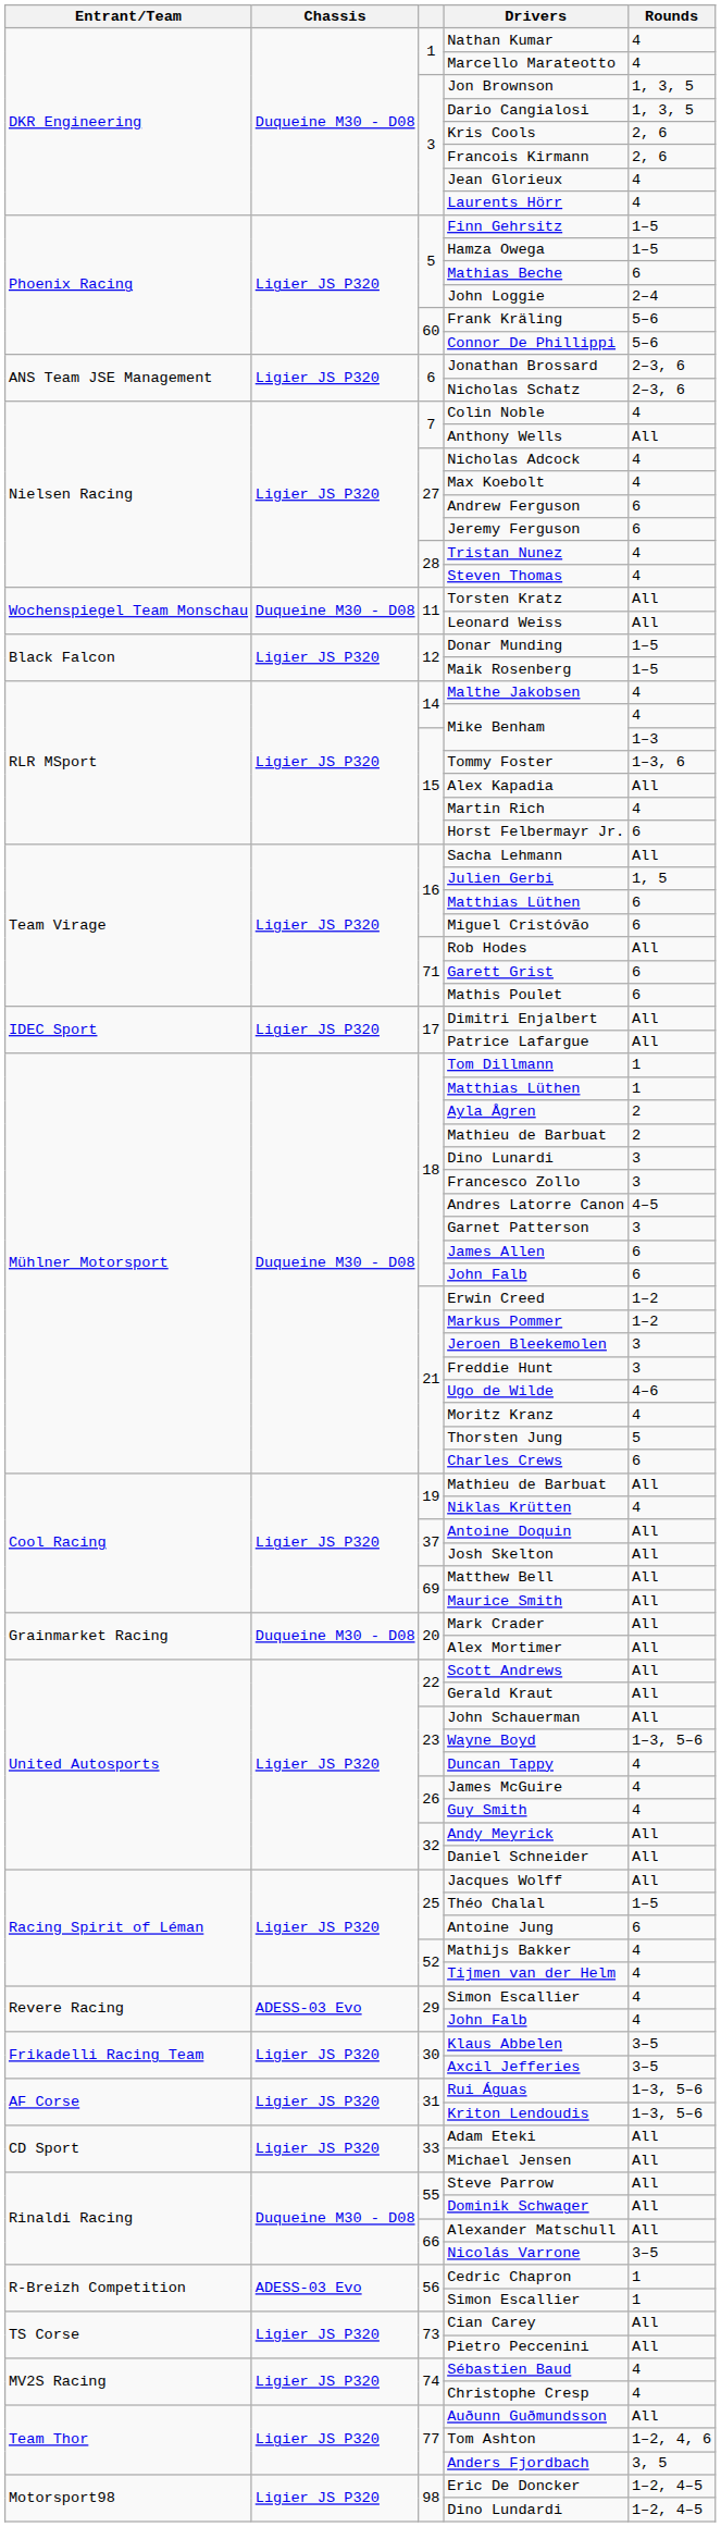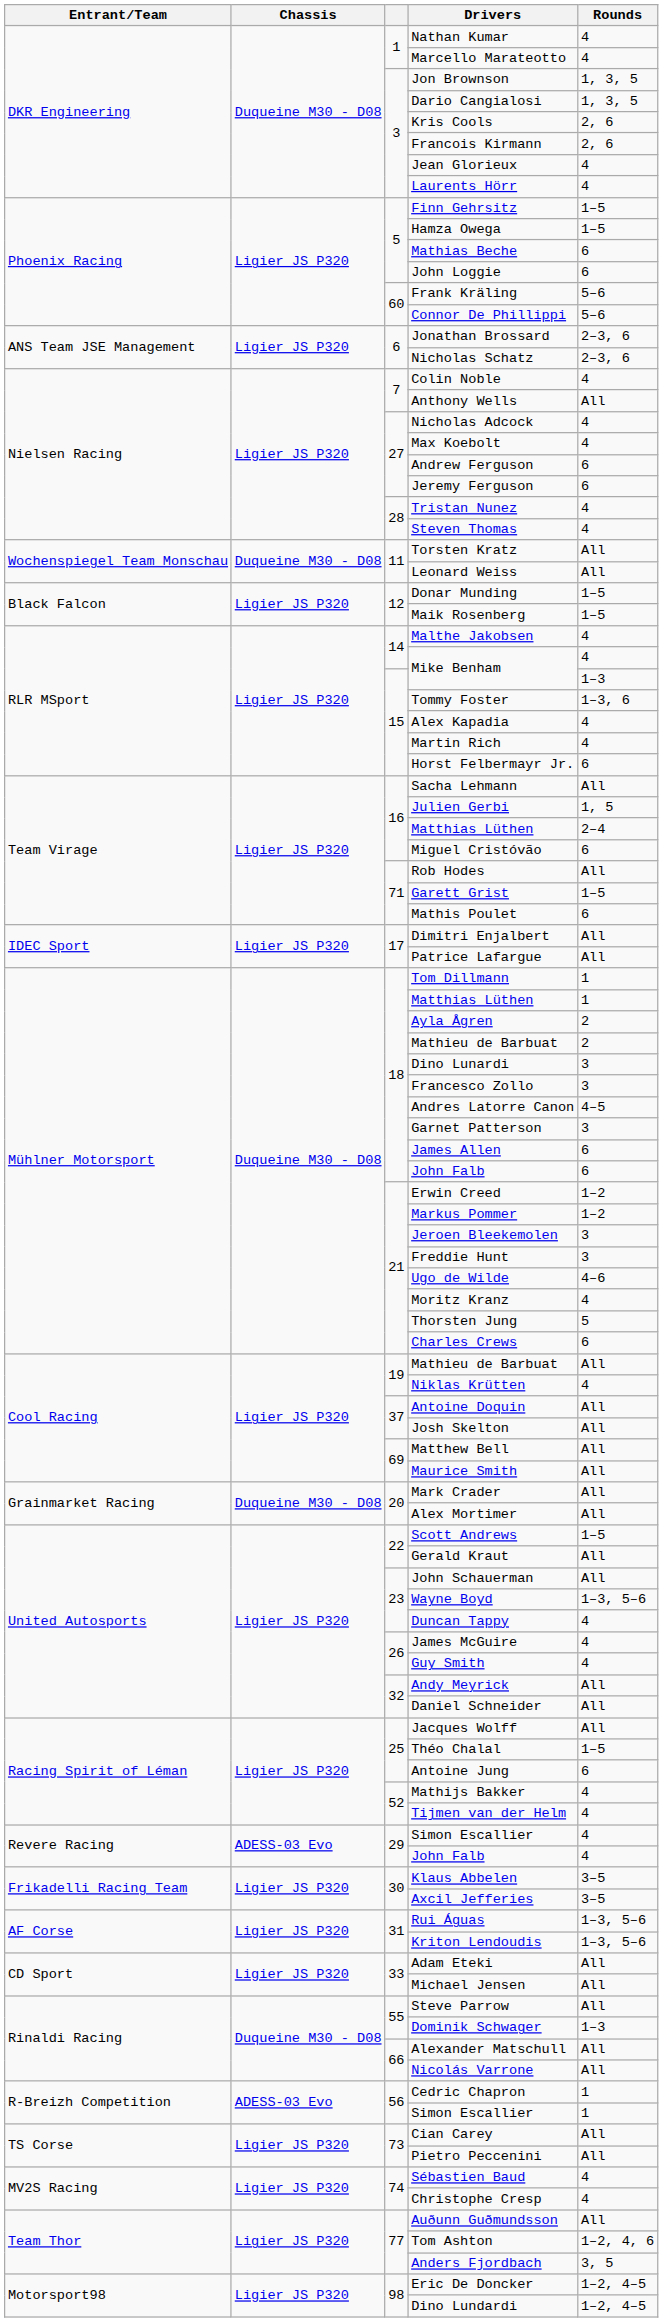John Loggie | Rounds: 2–4 -> 6
Alex Kapadia | Rounds: All -> 4
16 / Matthias Lüthen | Rounds: 6 -> 2–4
Garett Grist | Rounds: 6 -> 1–5
Scott Andrews | Rounds: All -> 1–5
Dominik Schwager | Rounds: All -> 1–3
Nicolás Varrone | Rounds: 3–5 -> All
